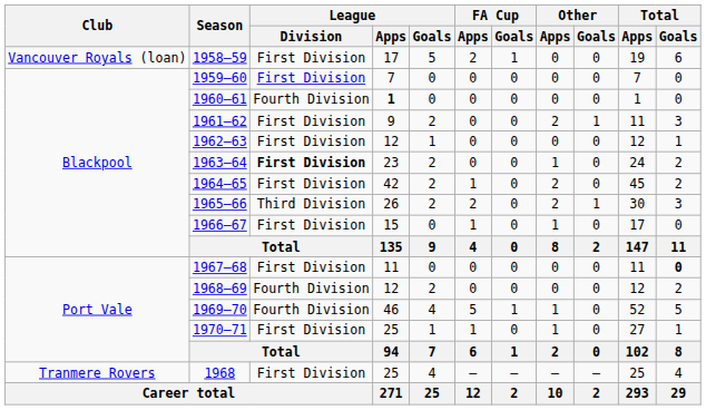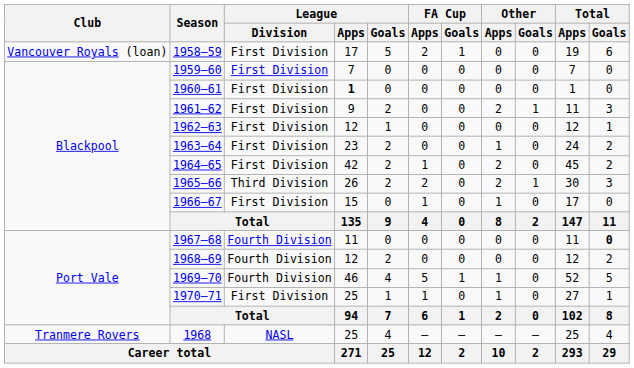1960–61 | League / Division: Fourth Division -> First Division
1963–64 | League / Division: bold -> normal
1967–68 | League / Division: First Division -> Fourth Division
1968 | League / Division: First Division -> NASL
